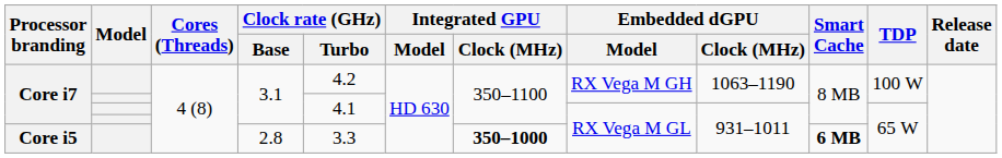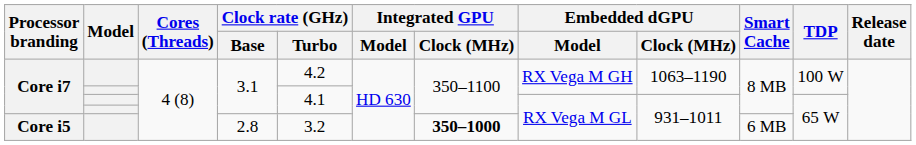Core i5 | Clock rate (GHz) / Turbo: 3.3 -> 3.2
Core i5 | Smart Cache: bold -> normal
